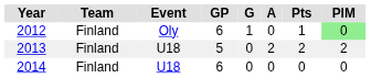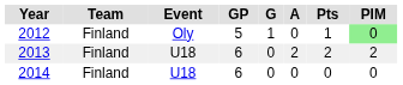2012 | GP: 6 -> 5
2013 | GP: 5 -> 6
